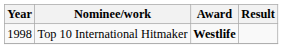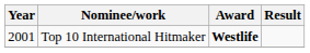Top 10 International Hitmaker | Year: 1998 -> 2001
